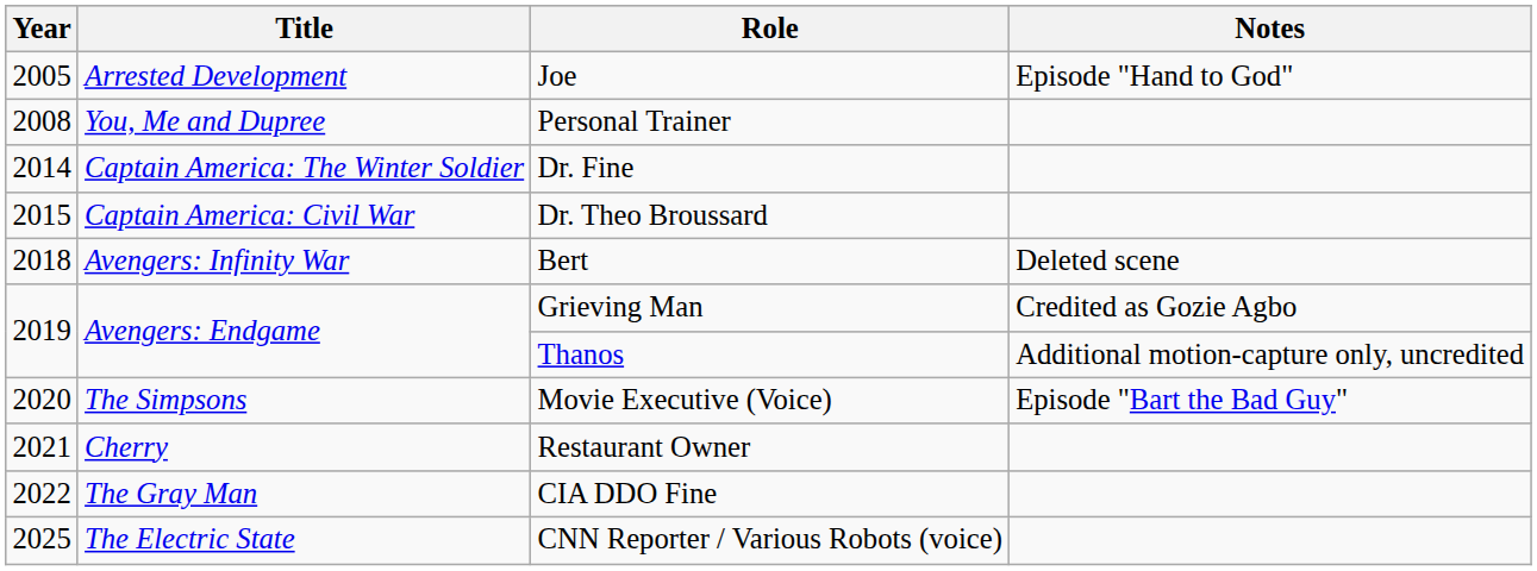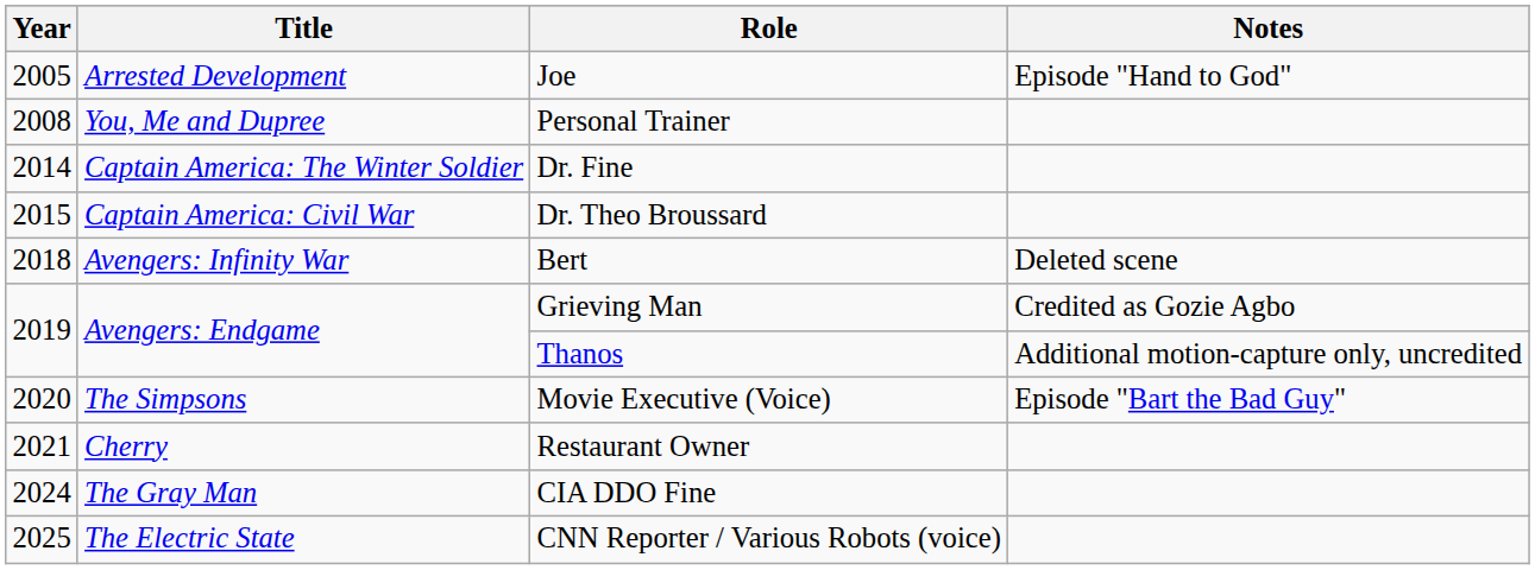CIA DDO Fine | Year: 2022 -> 2024
